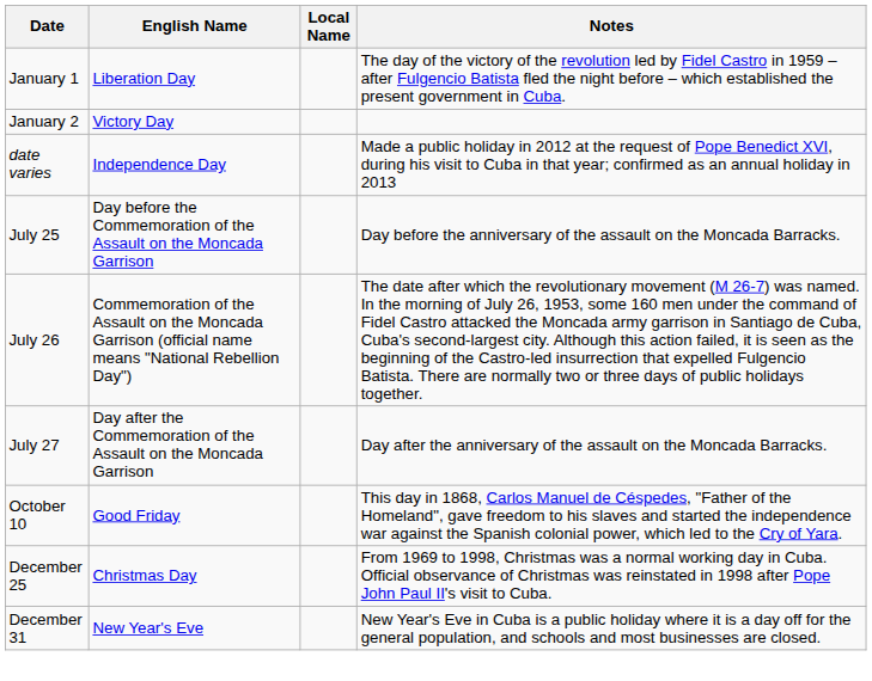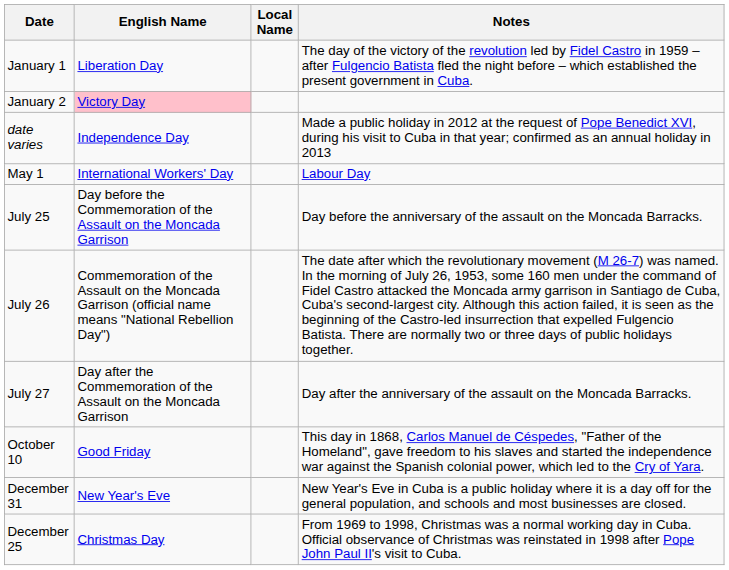January 2 | English Name: no background -> pink background
+ row: May 1 | International Workers' Day | Labour Day
rows swapped: December 25 <-> December 31
